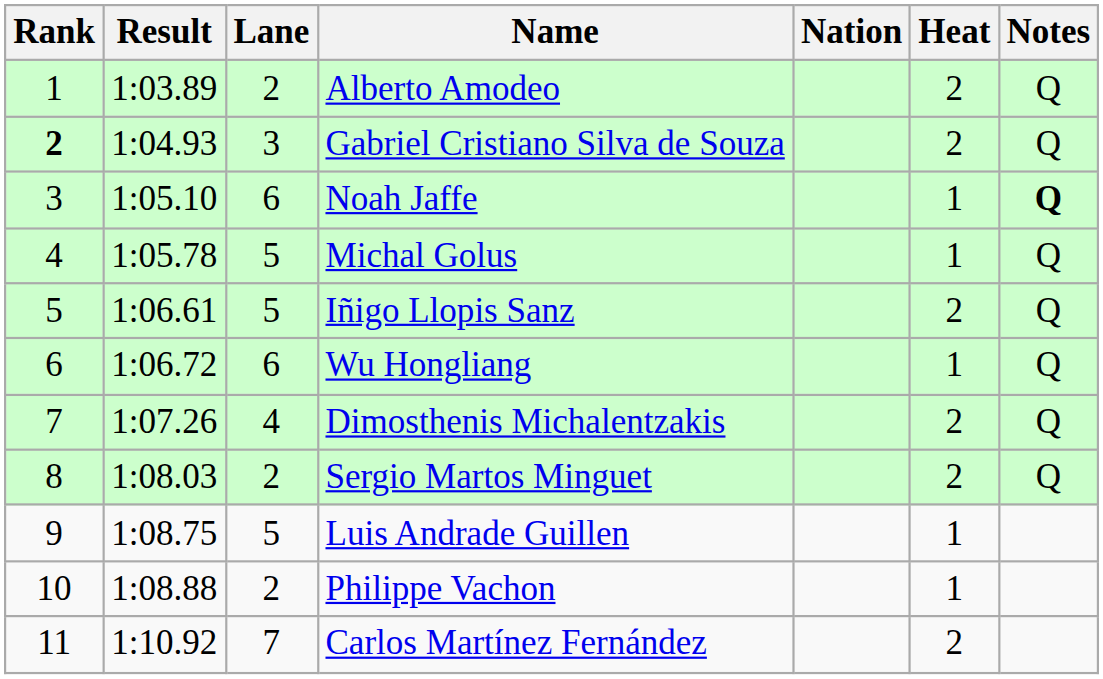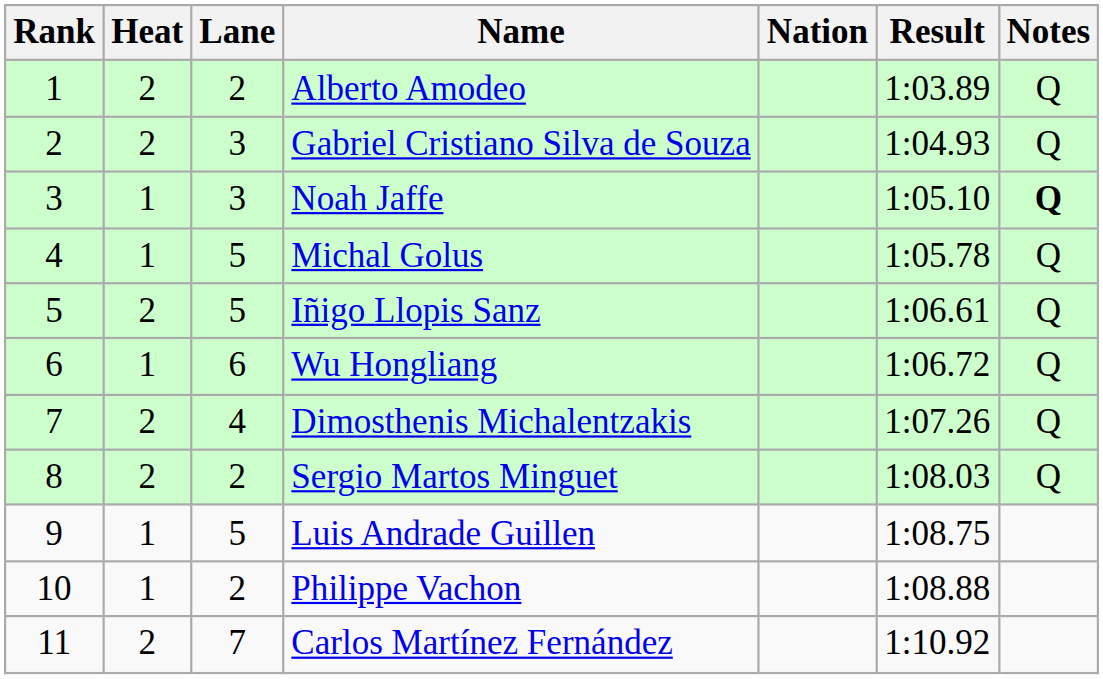columns swapped: Heat <-> Result
Gabriel Cristiano Silva de Souza | Rank: bold -> normal
Noah Jaffe | Lane: 6 -> 3
